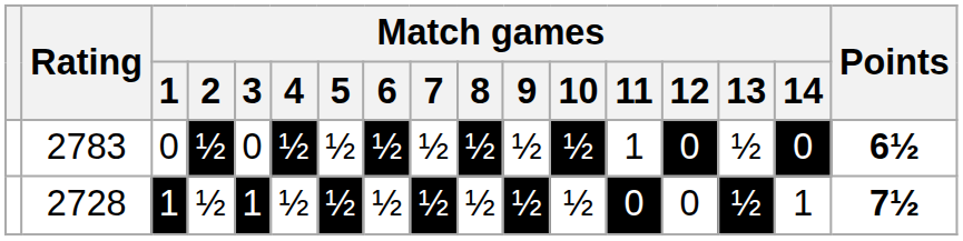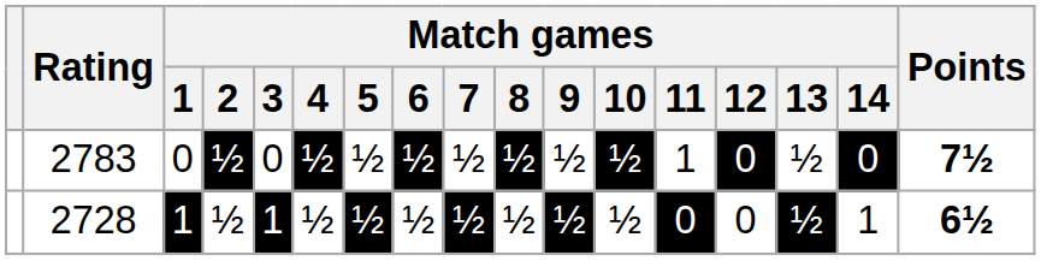2783 | Points: 6½ -> 7½
2728 | Points: 7½ -> 6½
